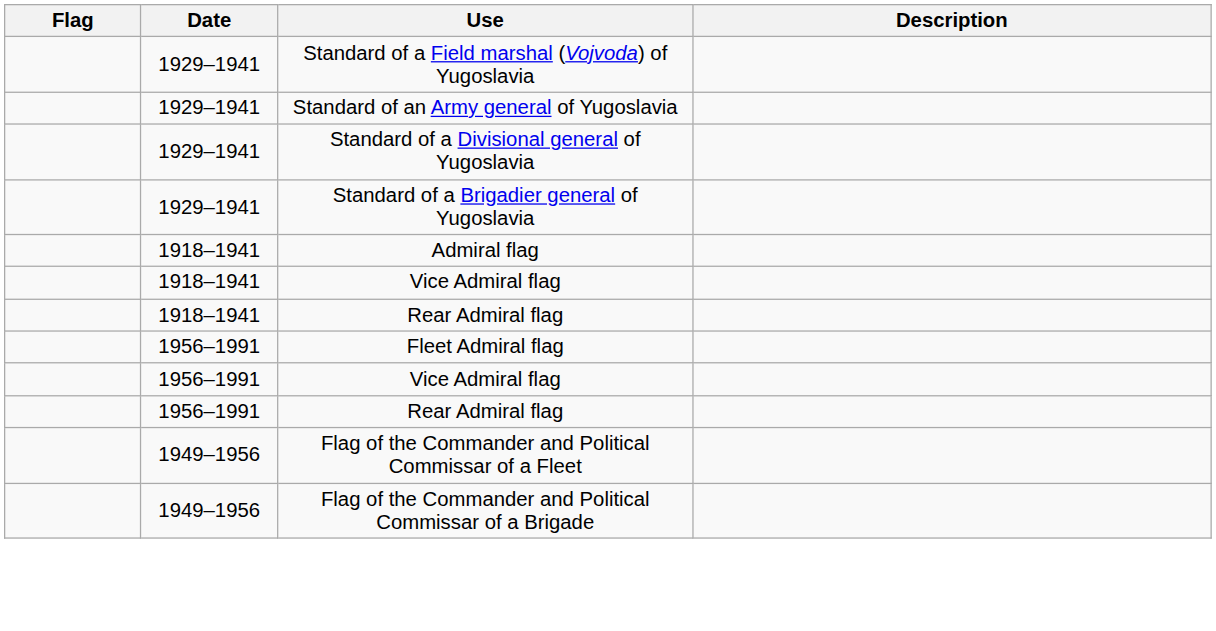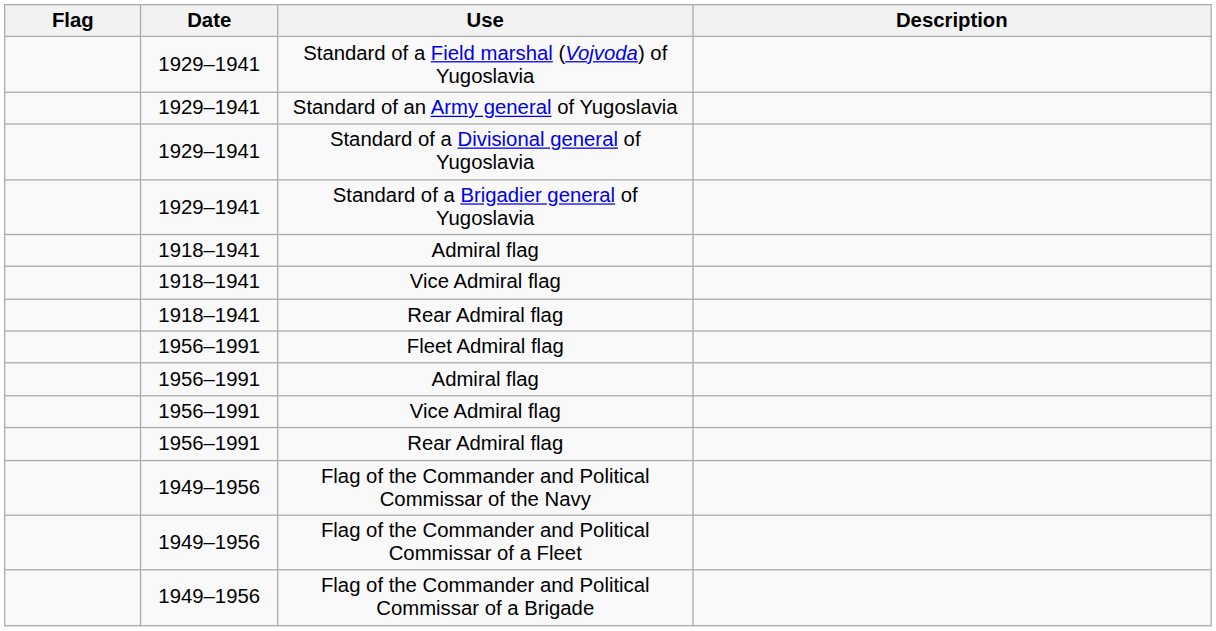+ row: 1956–1991 | Admiral flag
+ row: 1949–1956 | Flag of the Commander and Political Commissar of the Navy
